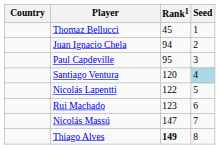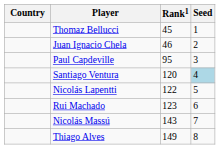Juan Ignacio Chela | Rank1: 94 -> 46
Nicolás Massú | Rank1: 147 -> 143
Thiago Alves | Rank1: bold -> normal
